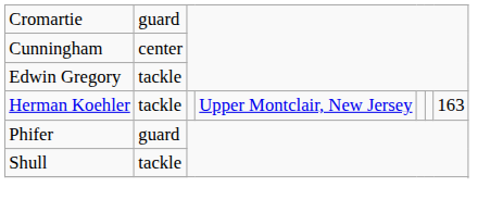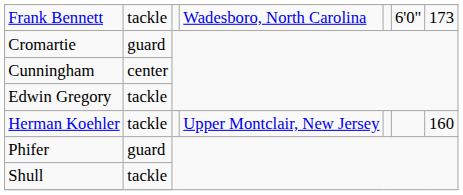+ row: Frank Bennett | tackle | Wadesboro, North Carolina | 6'0" | 173
Herman Koehler | column 7: 163 -> 160
